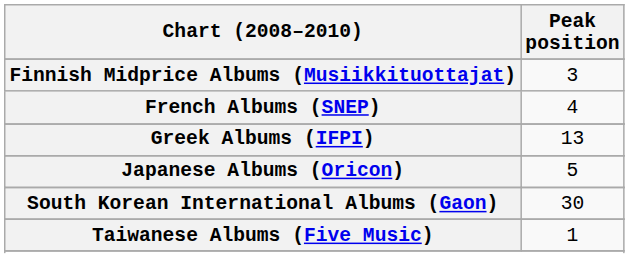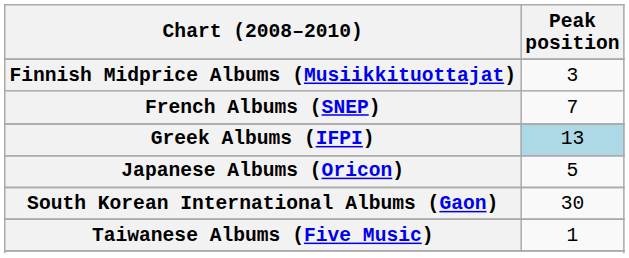French Albums (SNEP) | Peak position: 4 -> 7
Greek Albums (IFPI) | Peak position: no background -> lightblue background
